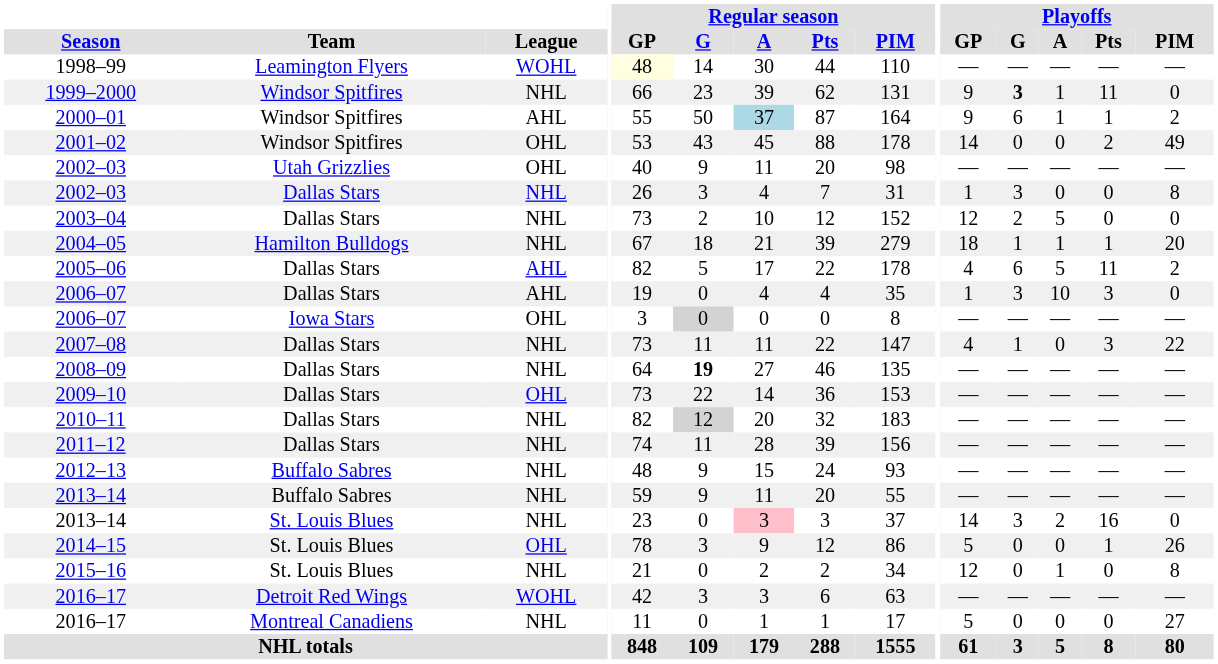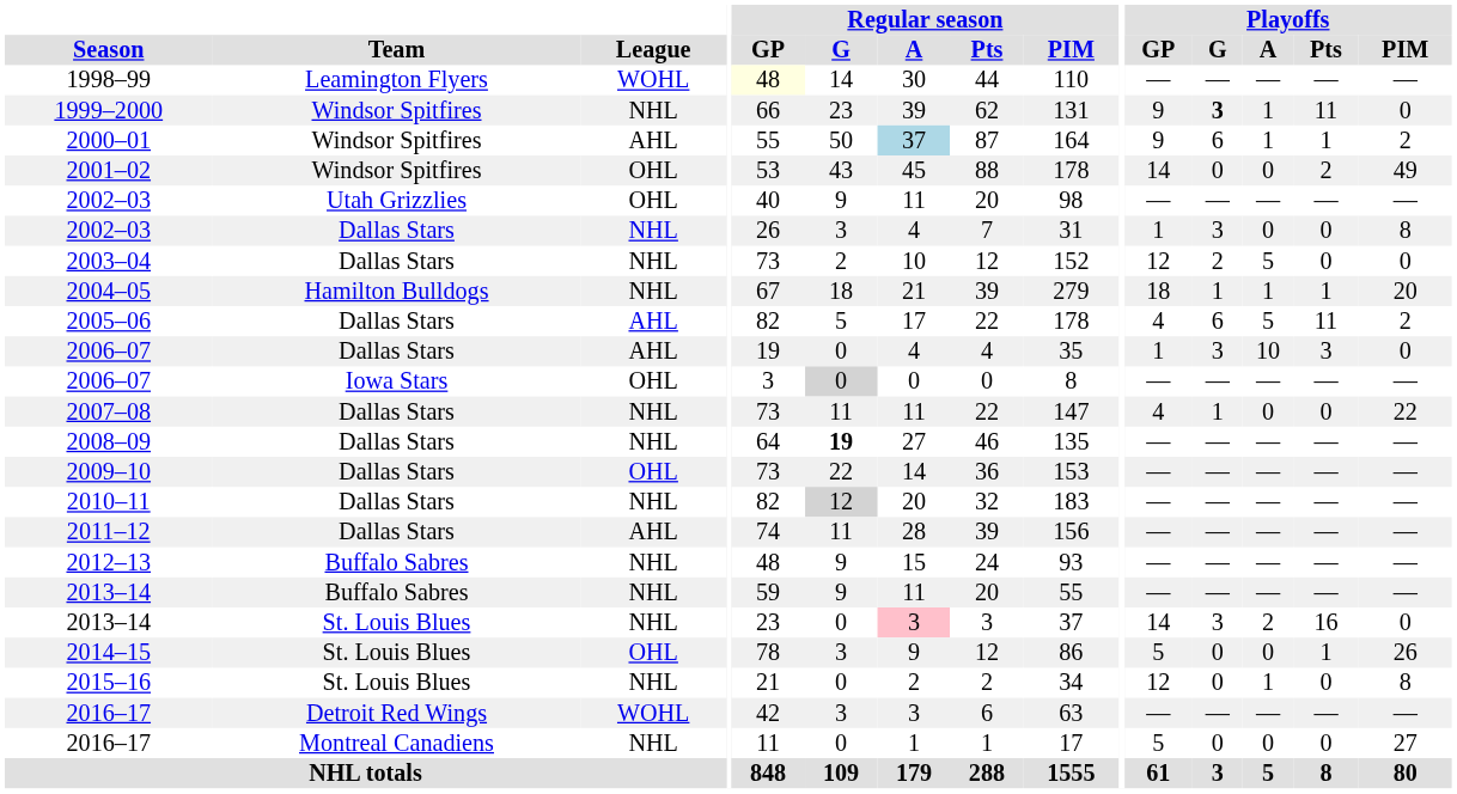2007–08 | Playoffs / Pts: 3 -> 0
2011–12 | League: NHL -> AHL
